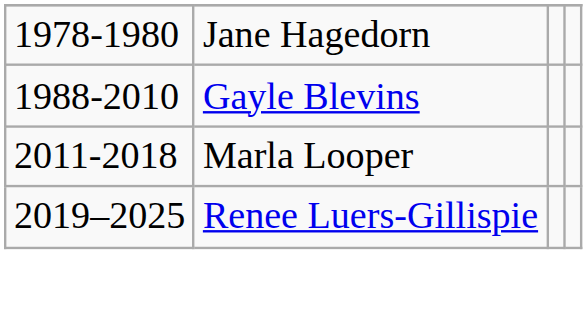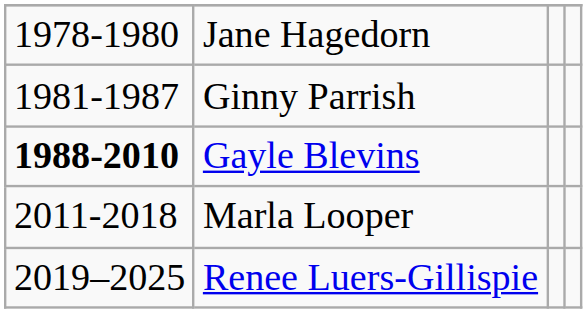+ row: 1981-1987 | Ginny Parrish
Gayle Blevins | column 1: normal -> bold
